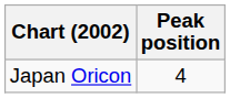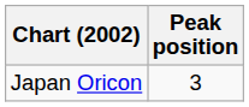Japan Oricon | Peak position: 4 -> 3
